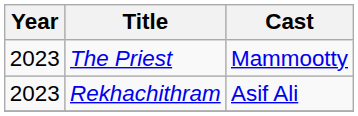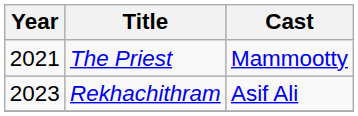The Priest | Year: 2023 -> 2021
